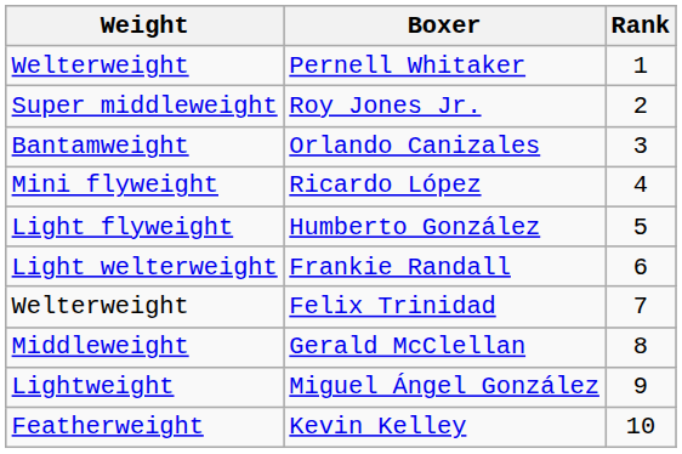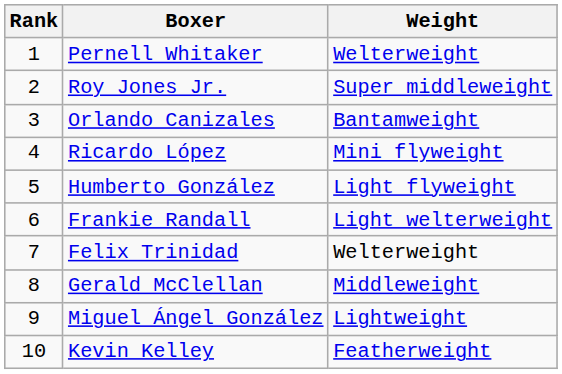columns swapped: Rank <-> Weight
